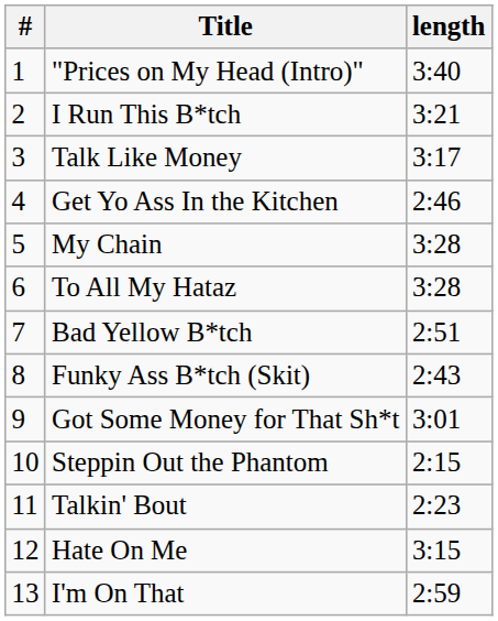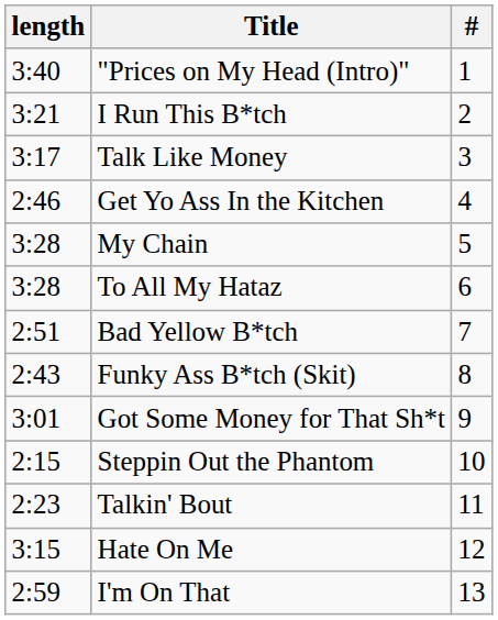columns swapped: # <-> length
